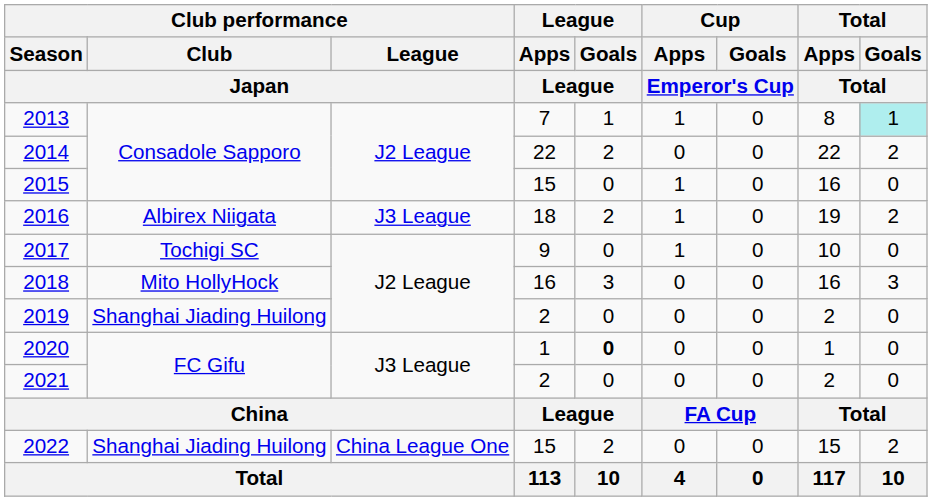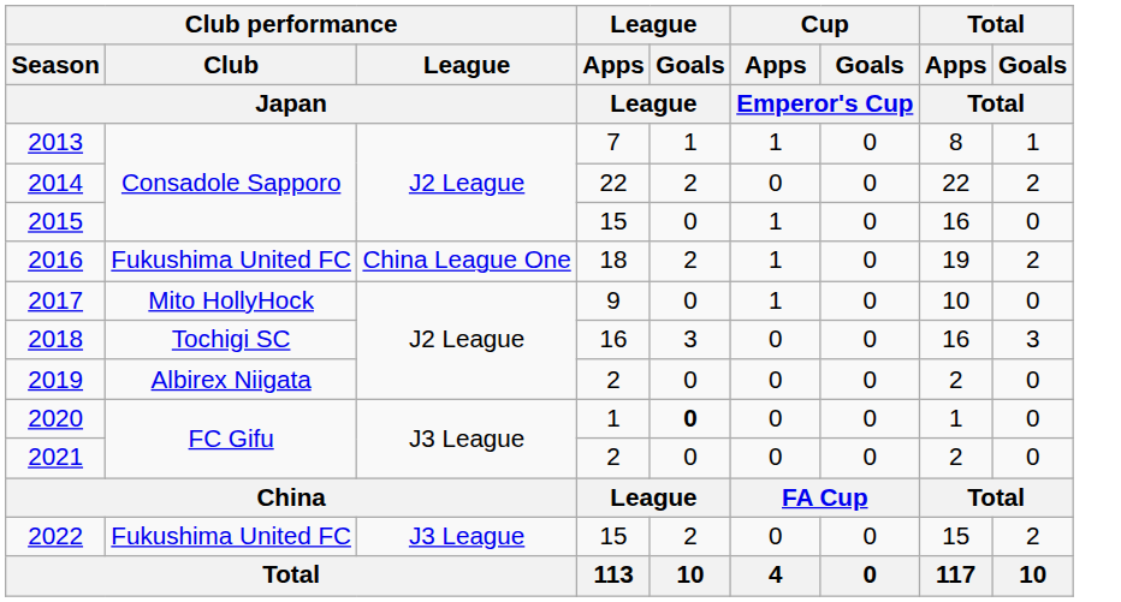2013 | Total / Goals / Total: paleturquoise background -> no background
2016 | Club performance / Club / Japan: Albirex Niigata -> Fukushima United FC
2016 | Club performance / League / Japan: J3 League -> China League One
2017 | Club performance / Club / Japan: Tochigi SC -> Mito HollyHock
2018 | Club performance / Club / Japan: Mito HollyHock -> Tochigi SC
2019 | Club performance / Club / Japan: Shanghai Jiading Huilong -> Albirex Niigata
2022 | Club performance / Club / Japan: Shanghai Jiading Huilong -> Fukushima United FC
2022 | Club performance / League / Japan: China League One -> J3 League
